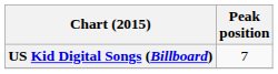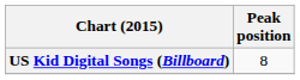US Kid Digital Songs (Billboard) | Peak position: 7 -> 8
